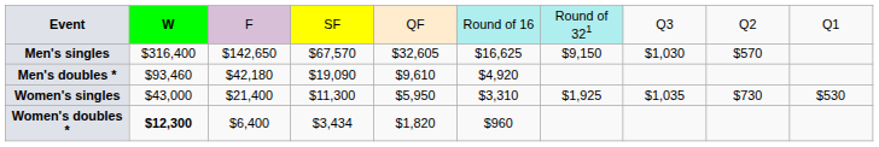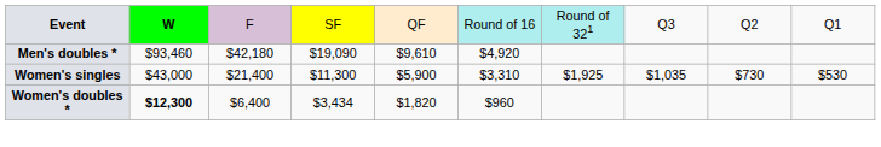- row: Men's singles | $316,400 | $142,650 | $67,570 | $32,605 | $16,625 | $9,150 | $1,030 | $570
Women's singles | column 5: $5,950 -> $5,900
